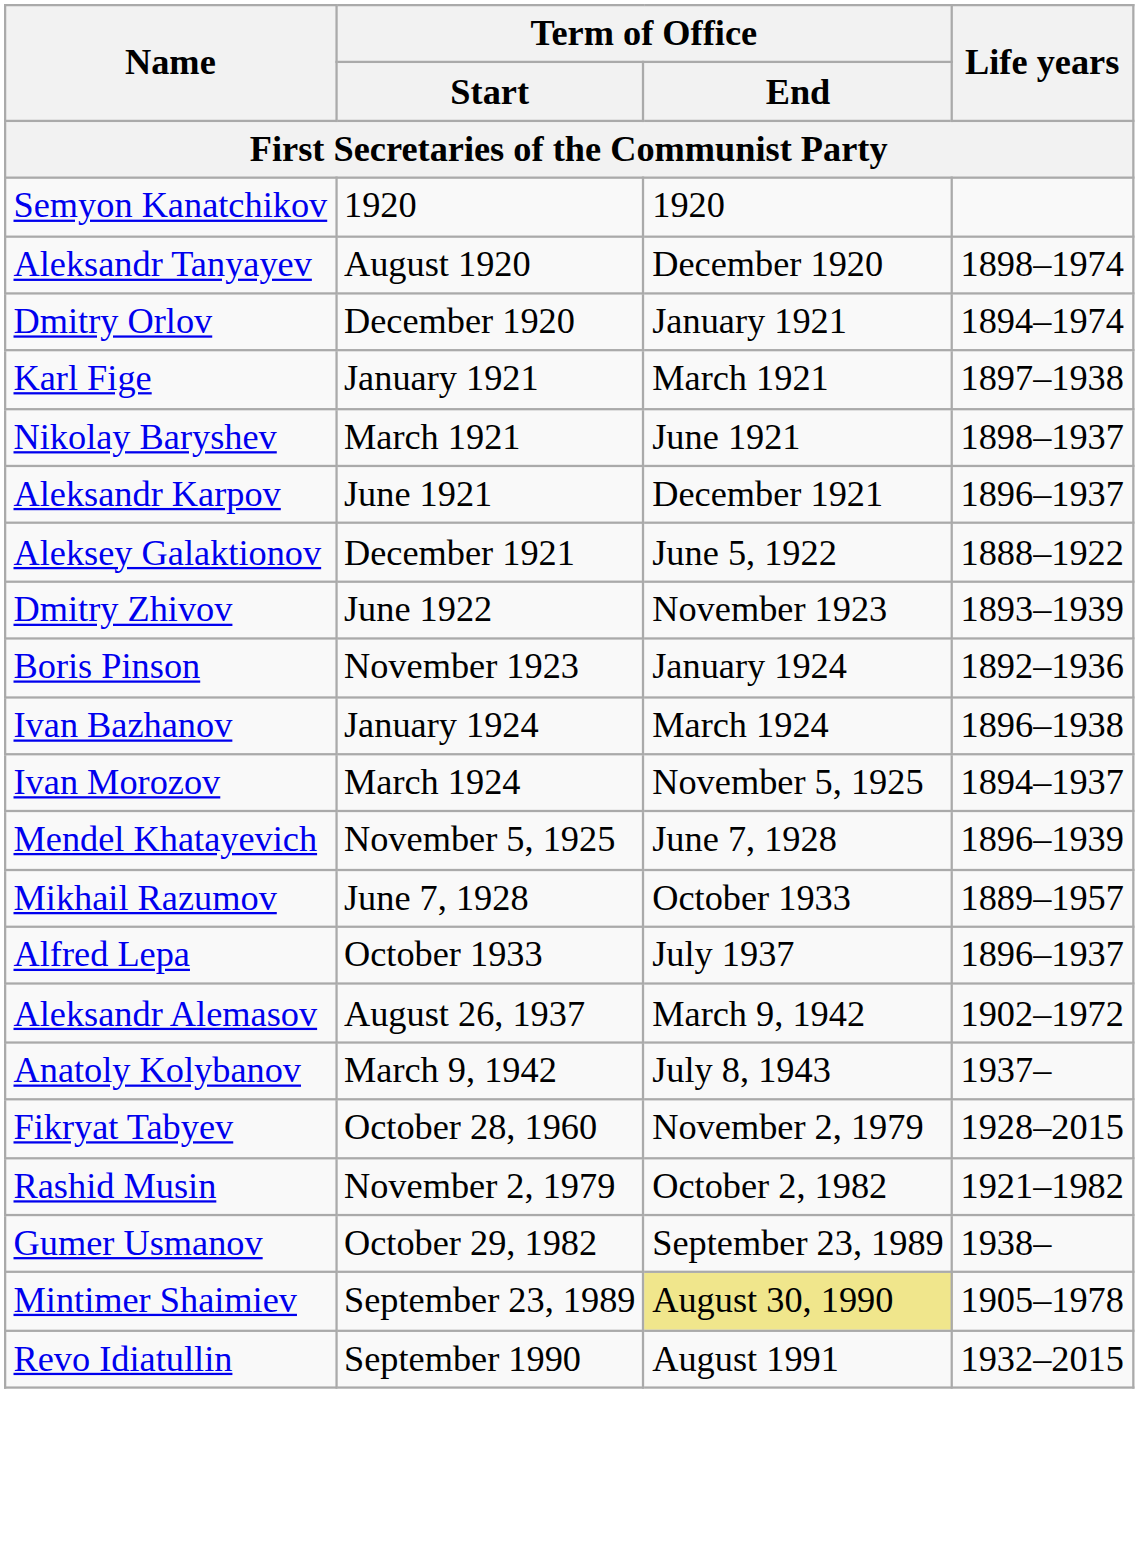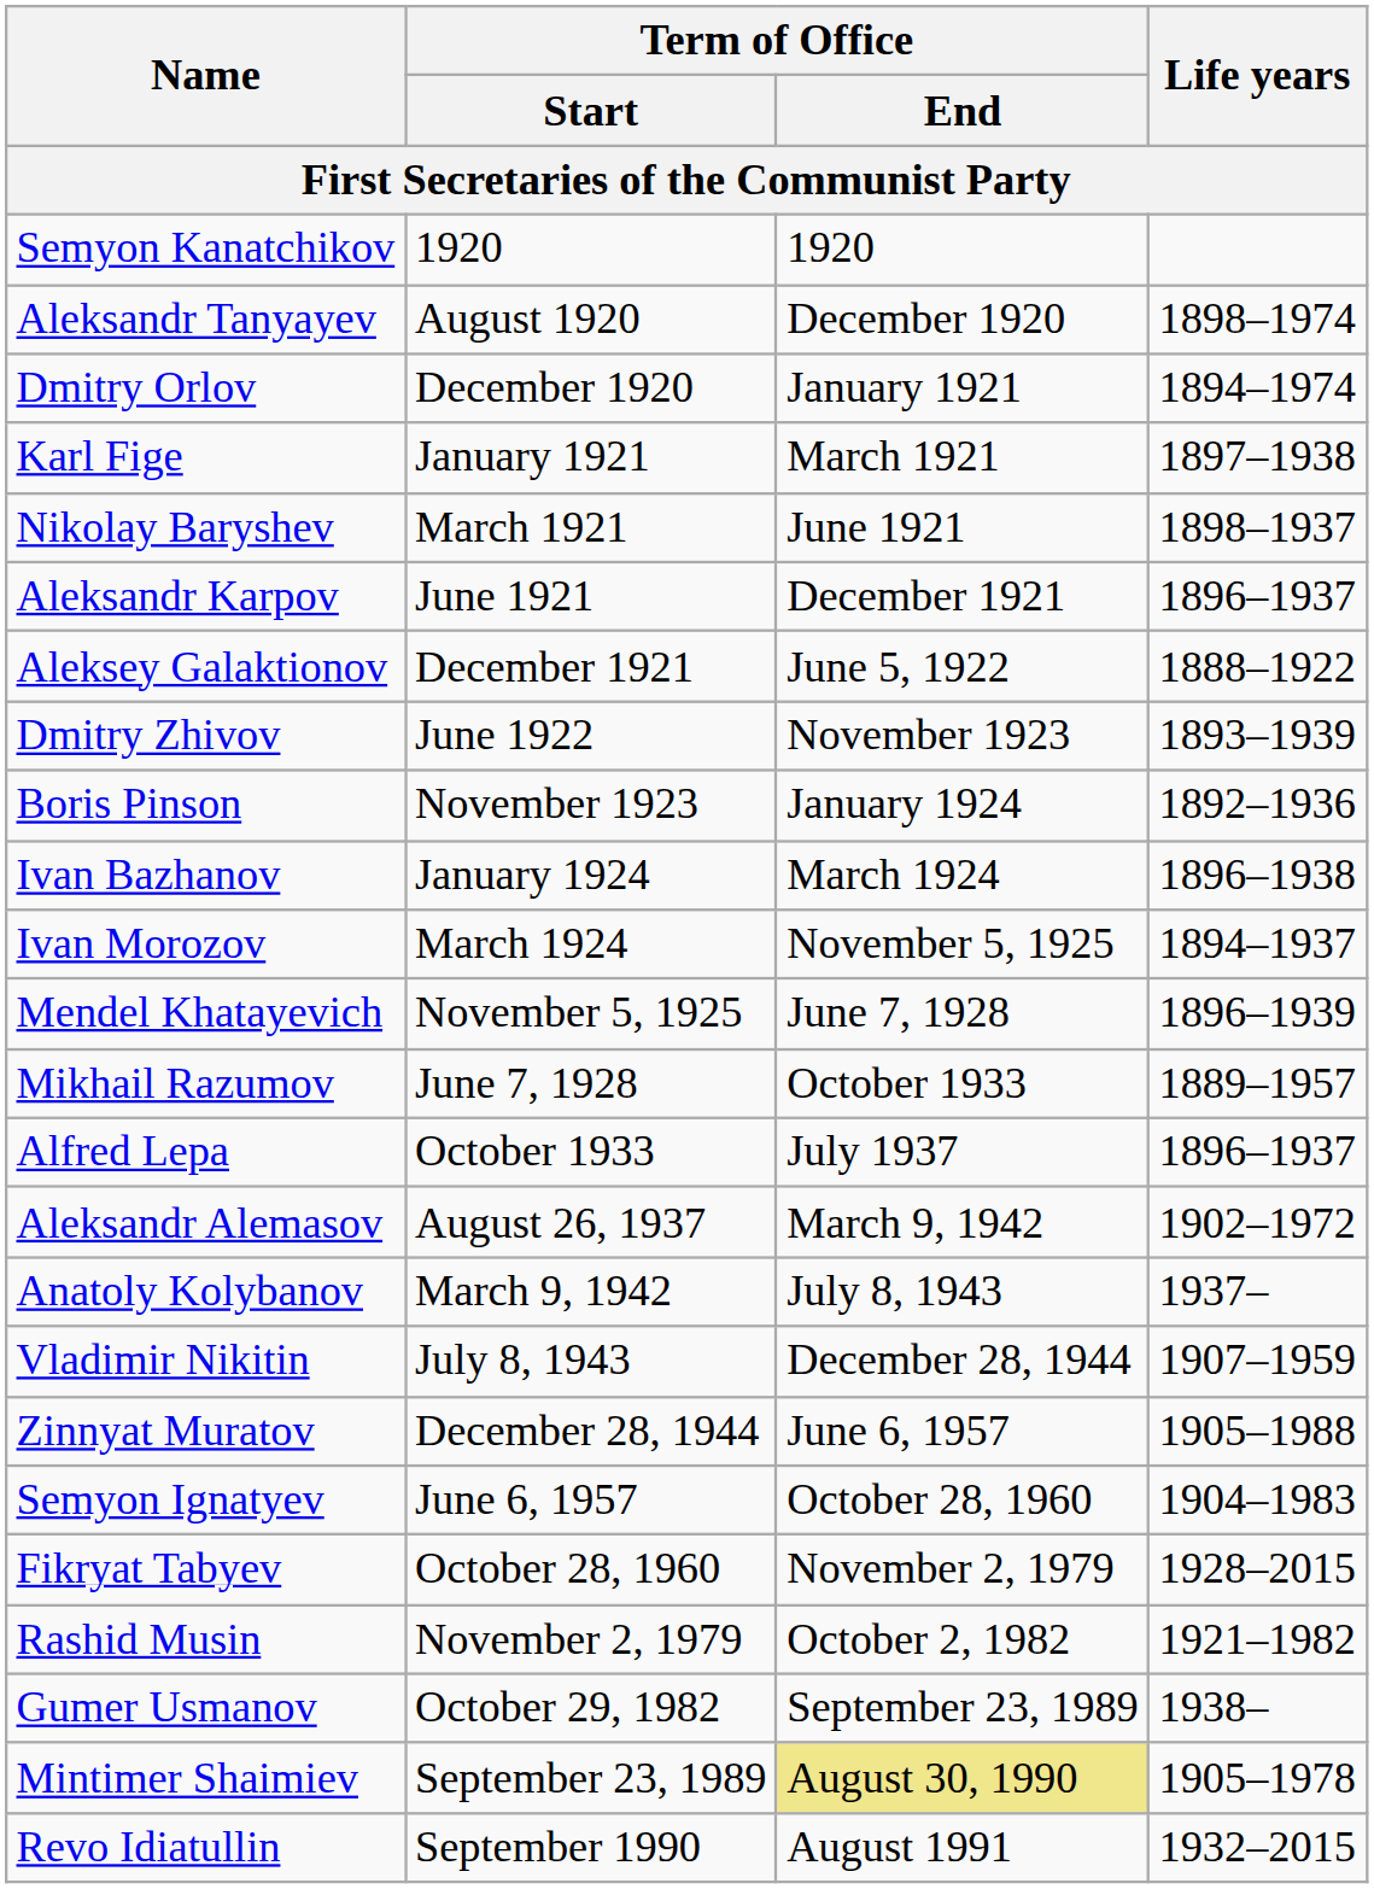+ row: Vladimir Nikitin | July 8, 1943 | December 28, 1944 | 1907–1959
+ row: Zinnyat Muratov | December 28, 1944 | June 6, 1957 | 1905–1988
+ row: Semyon Ignatyev | June 6, 1957 | October 28, 1960 | 1904–1983
